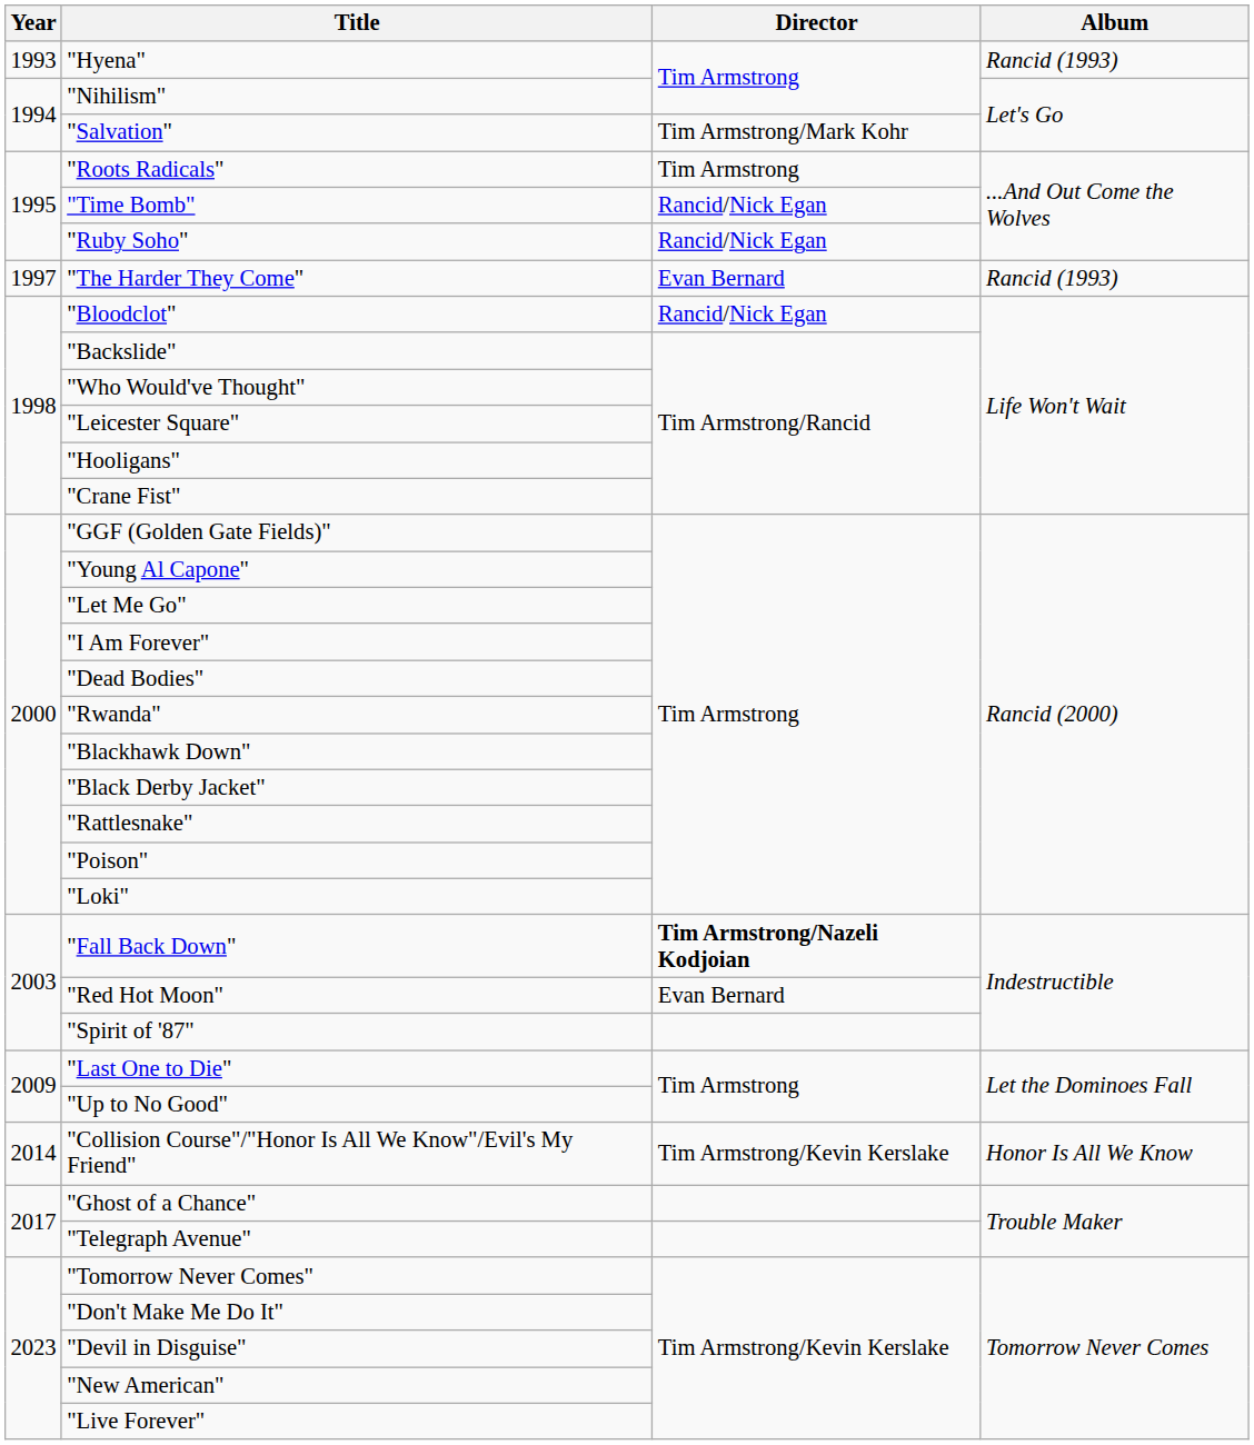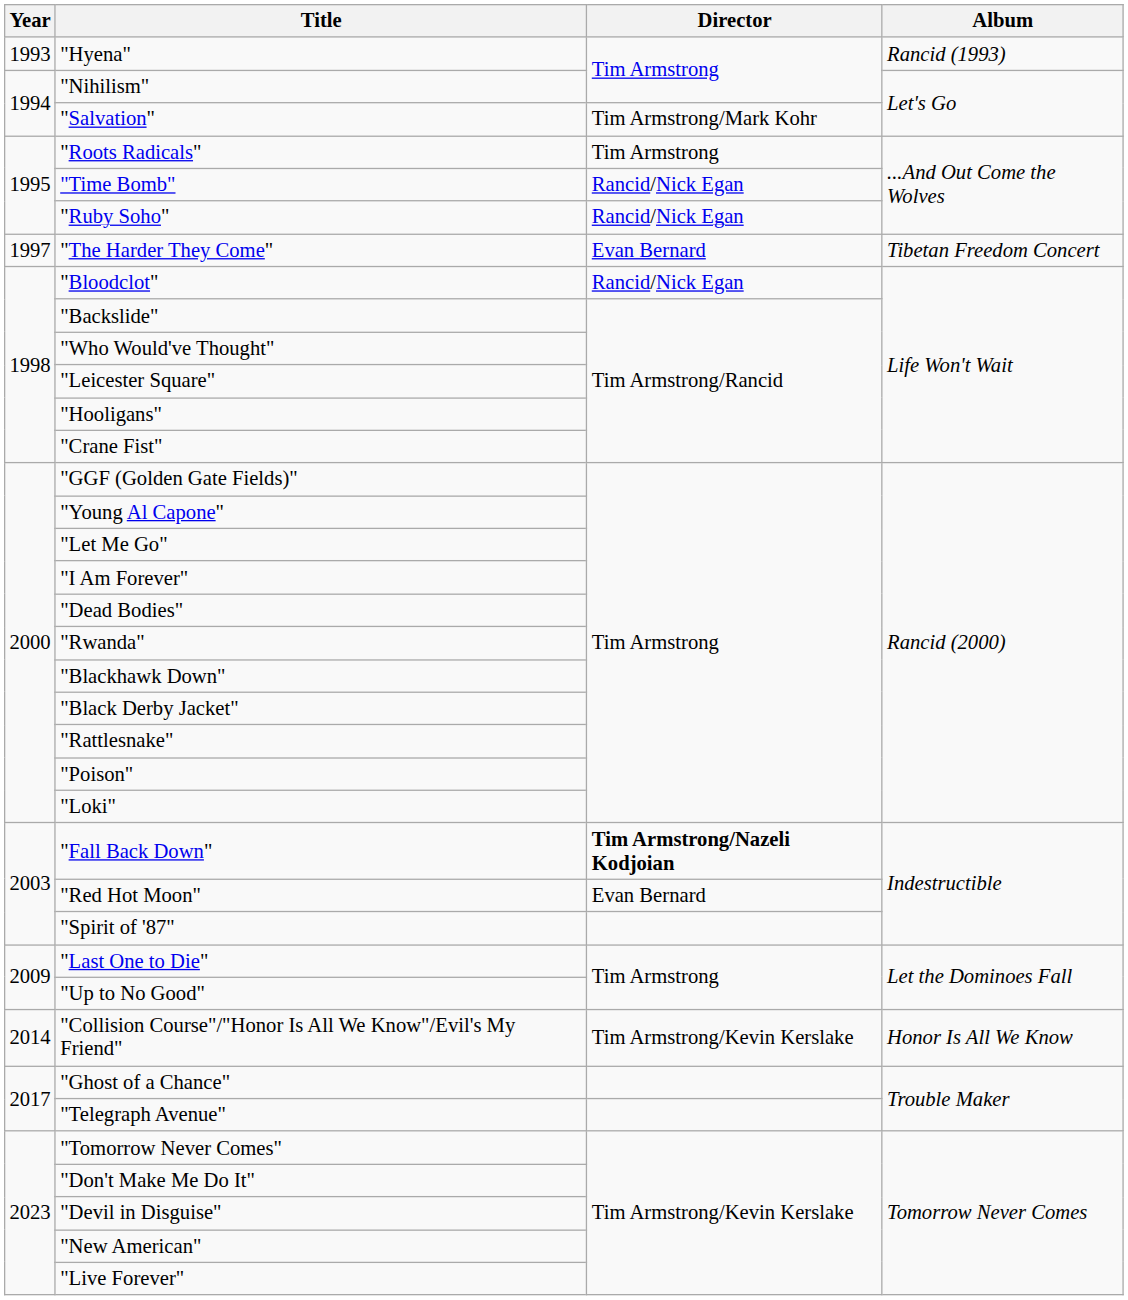"The Harder They Come" | Album: Rancid (1993) -> Tibetan Freedom Concert
